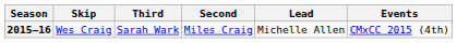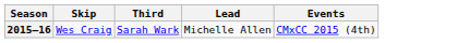- column: Second | Miles Craig
